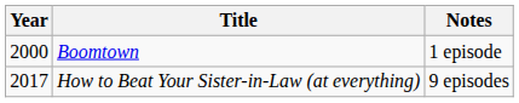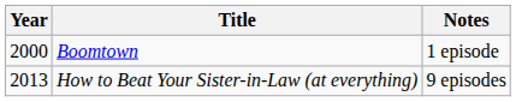How to Beat Your Sister-in-Law (at everything) | Year: 2017 -> 2013
